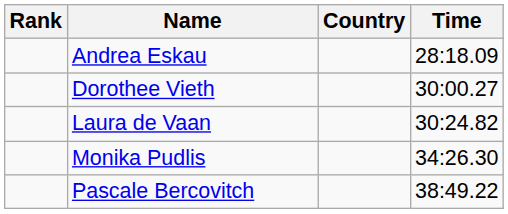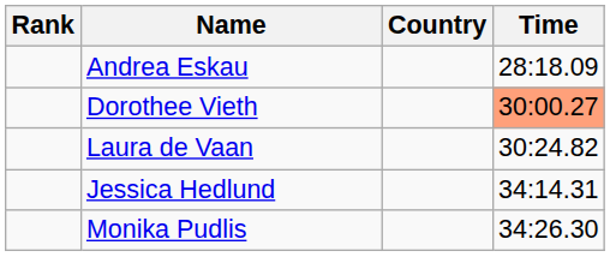Dorothee Vieth | Time: no background -> lightsalmon background
+ row: Jessica Hedlund | 34:14.31
- row: Pascale Bercovitch | 38:49.22
